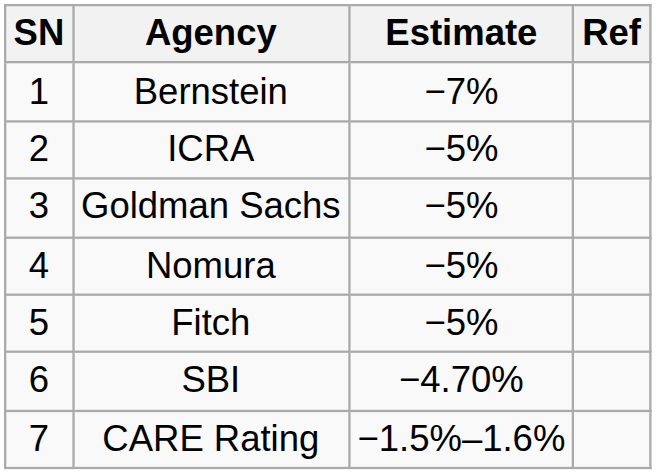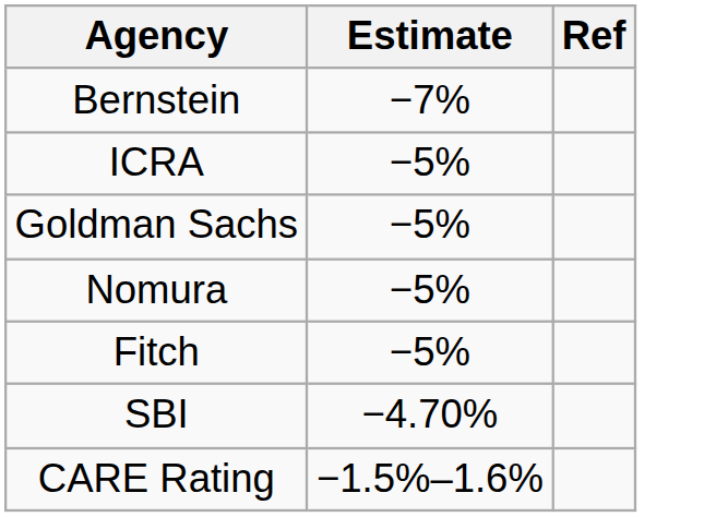- column: SN | 1 | 2 | 3 | 4 | 5 | 6 | 7
